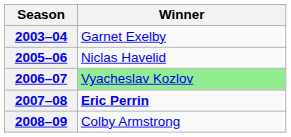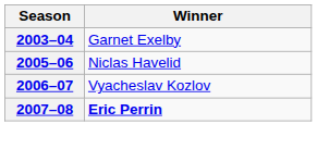2006–07 | Winner: lightgreen background -> no background
- row: 2008–09 | Colby Armstrong
